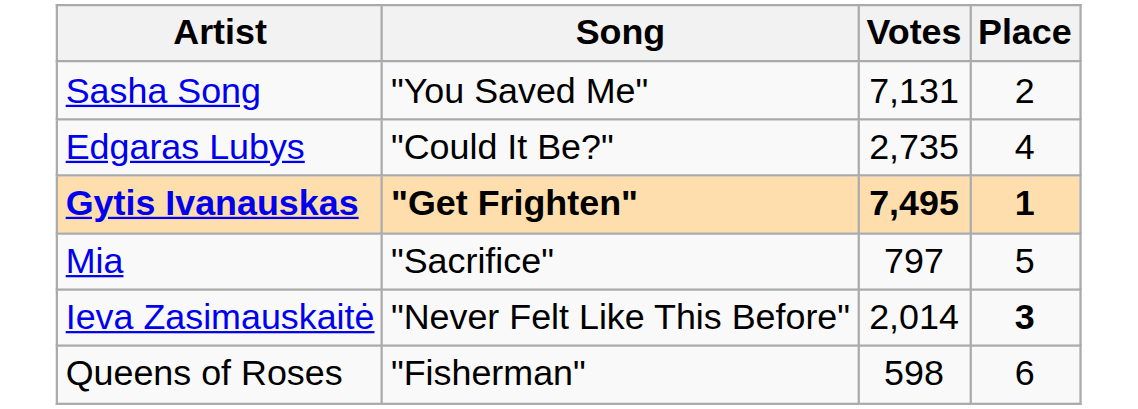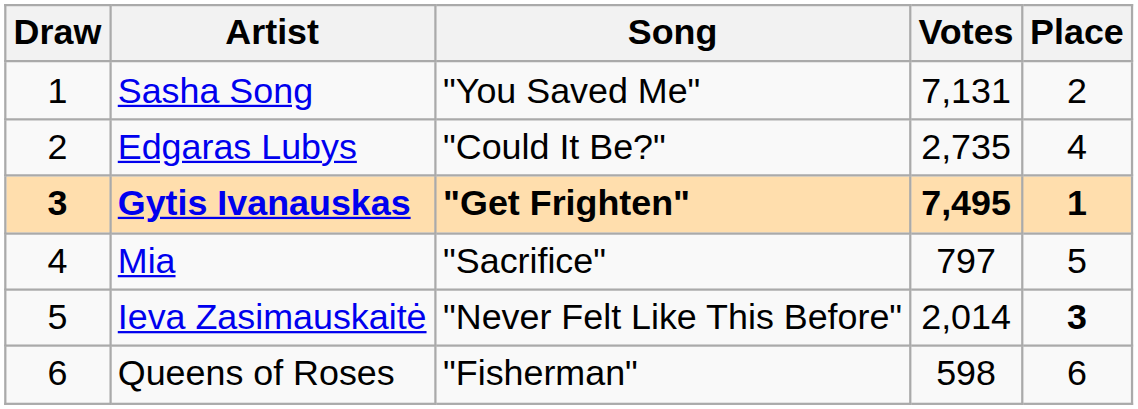+ column: Draw | 1 | 2 | 3 | 4 | 5 | 6
